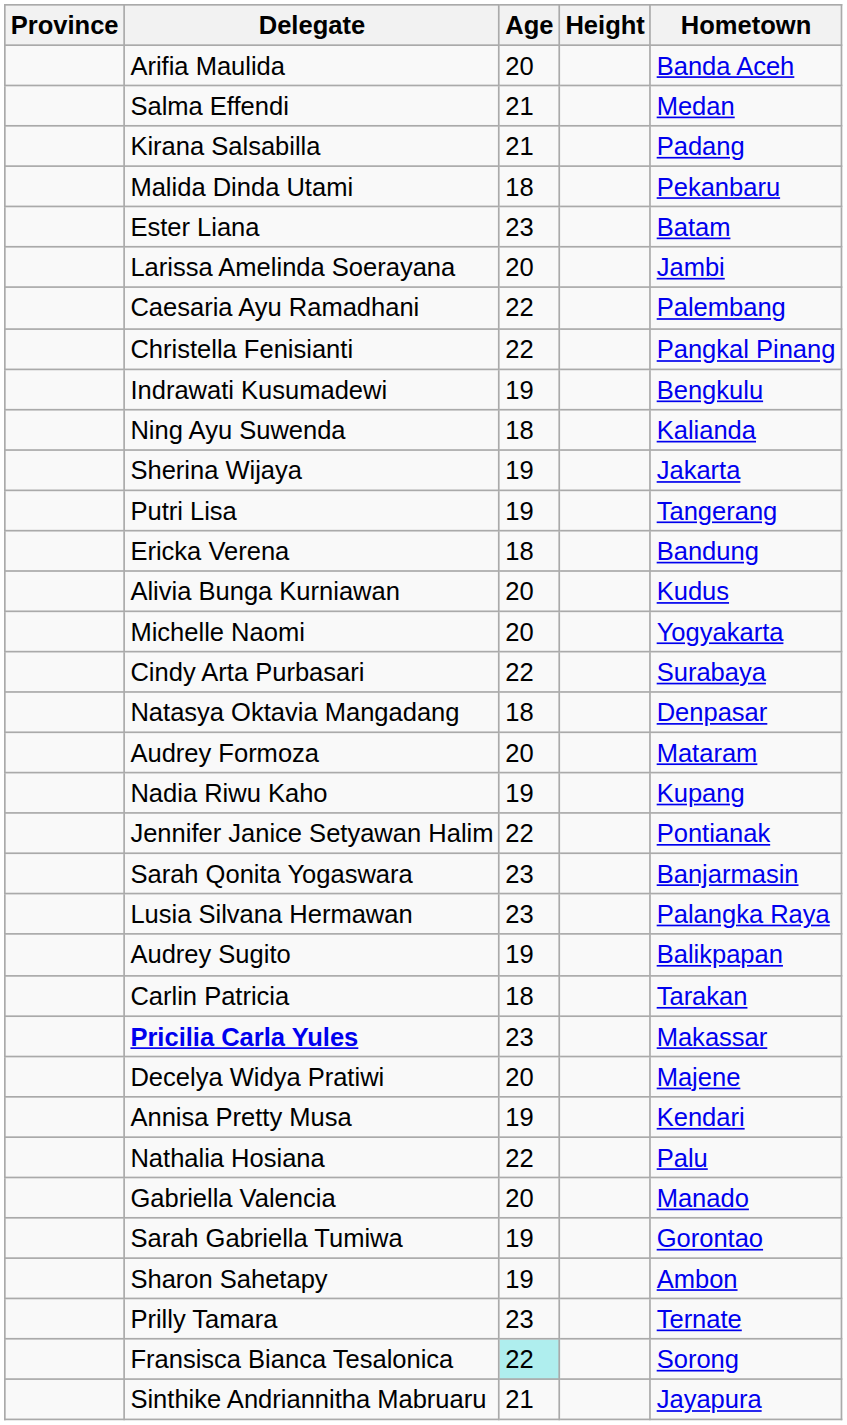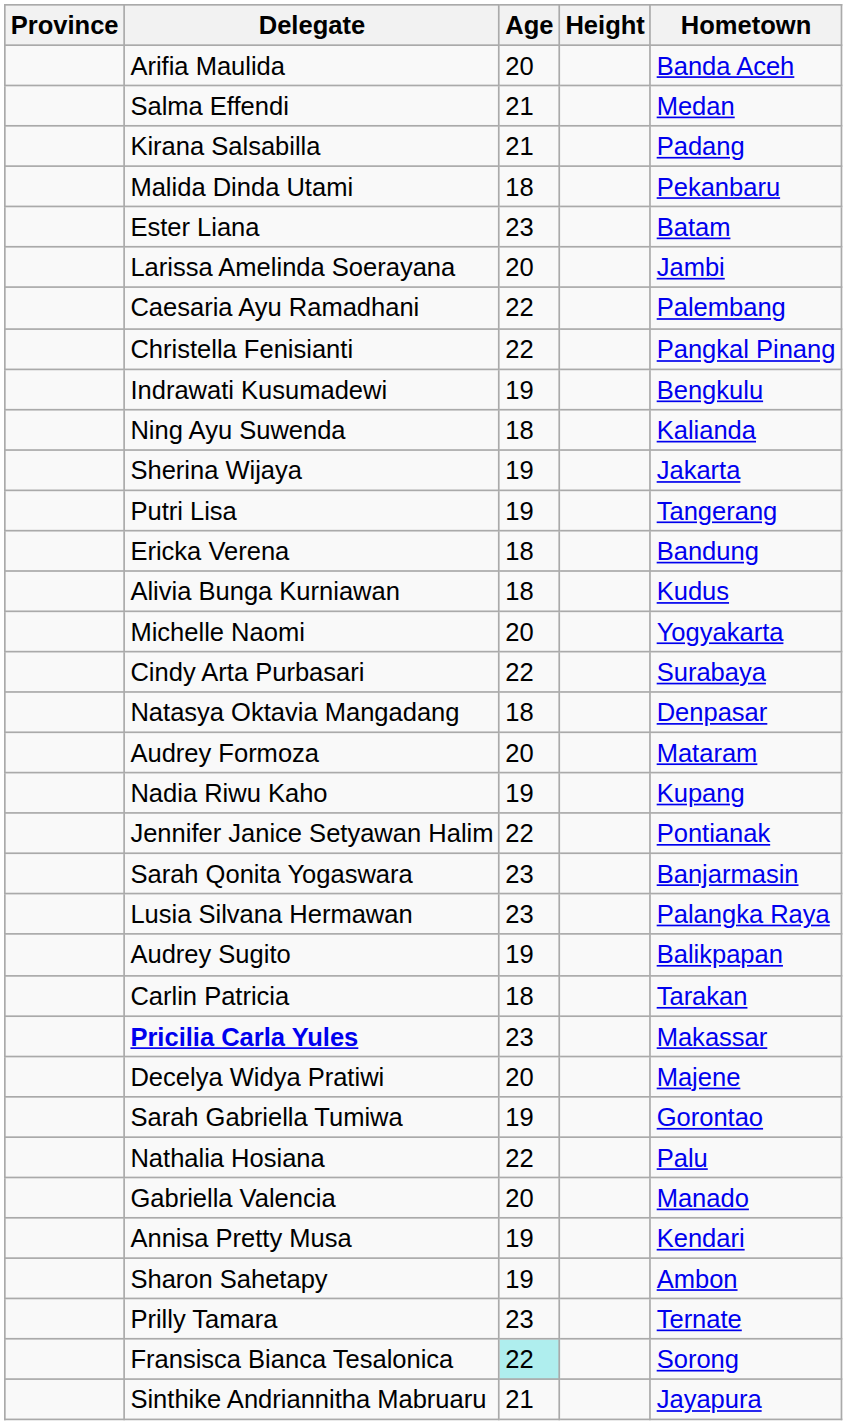Alivia Bunga Kurniawan | Age: 20 -> 18
rows swapped: Annisa Pretty Musa <-> Sarah Gabriella Tumiwa
